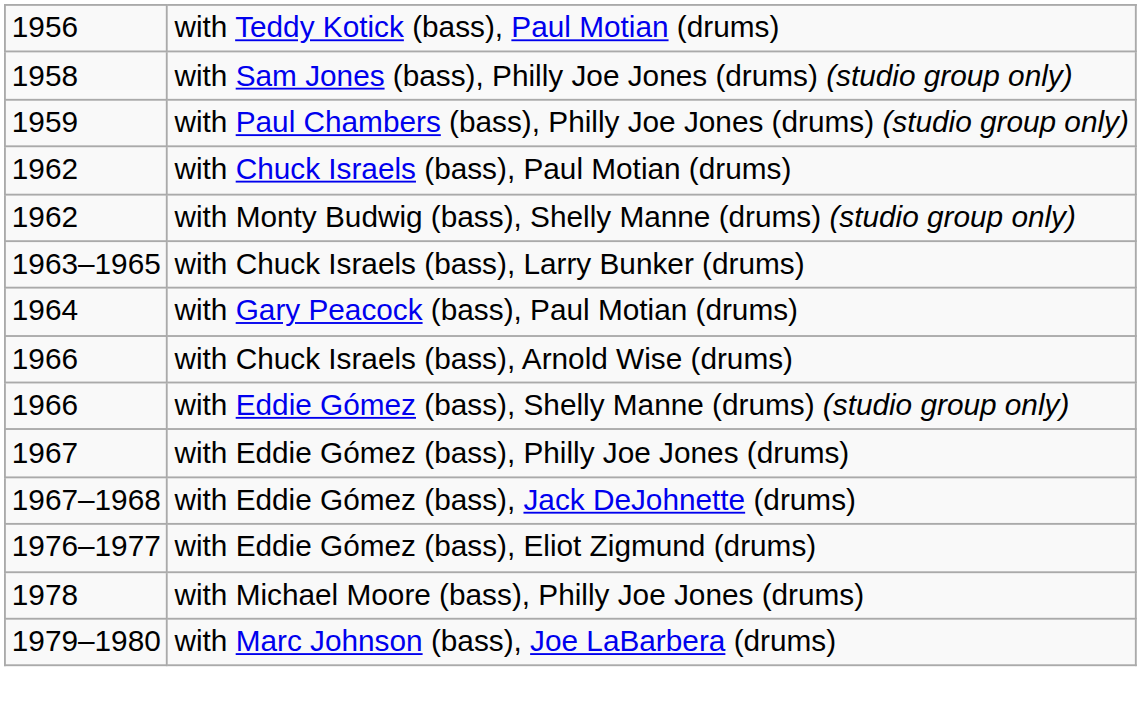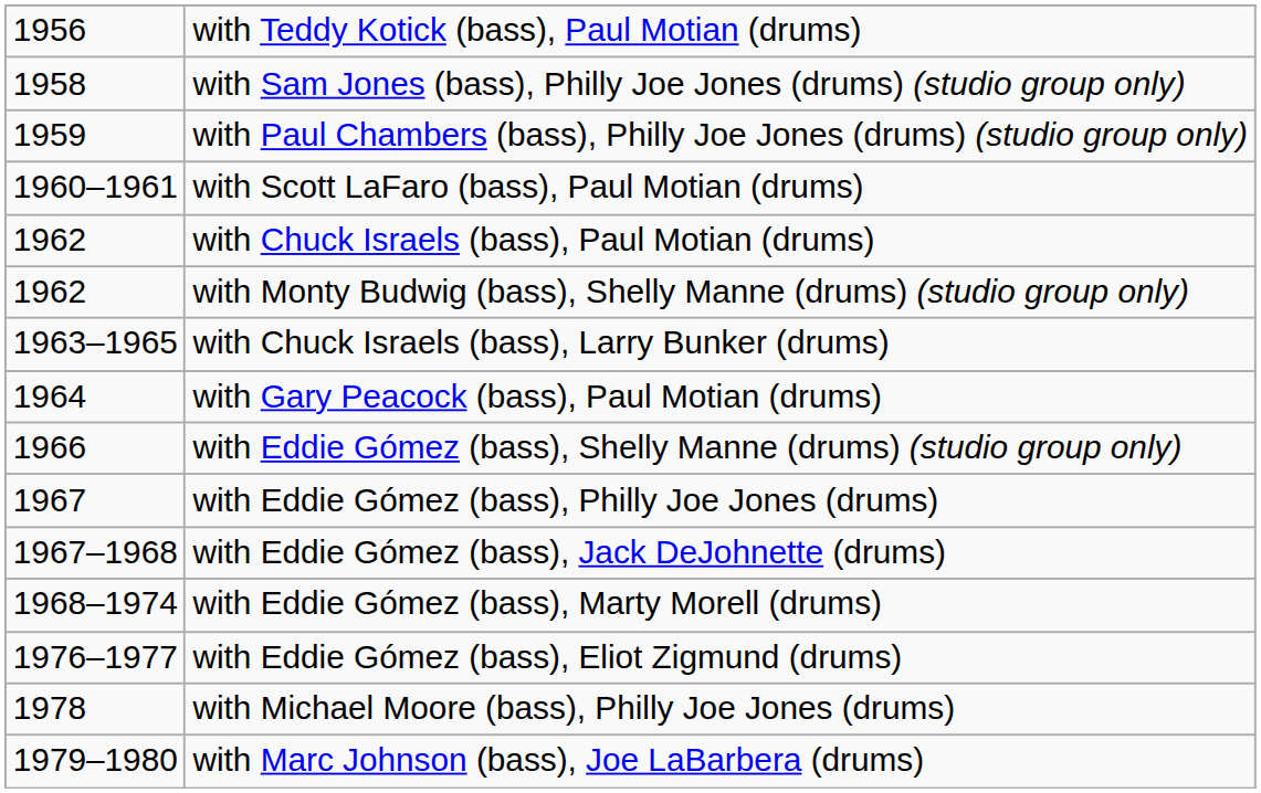+ row: 1960–1961 | with Scott LaFaro (bass), Paul Motian (drums)
- row: 1966 | with Chuck Israels (bass), Arnold Wise (drums)
+ row: 1968–1974 | with Eddie Gómez (bass), Marty Morell (drums)
